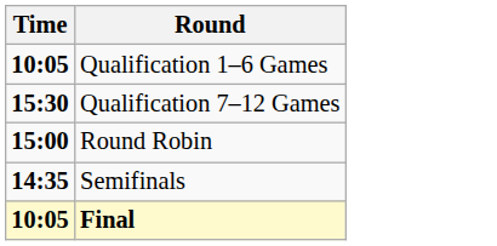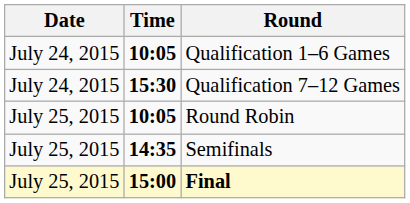+ column: Date | July 24, 2015 | July 24, 2015 | July 25, 2015 | July 25, 2015 | July 25, 2015
Round Robin | Time: 15:00 -> 10:05
Final | Time: 10:05 -> 15:00
